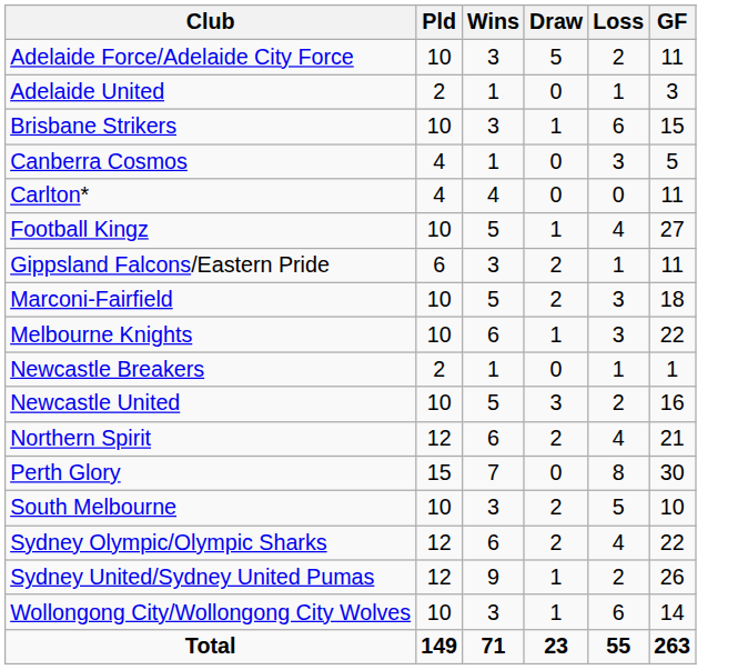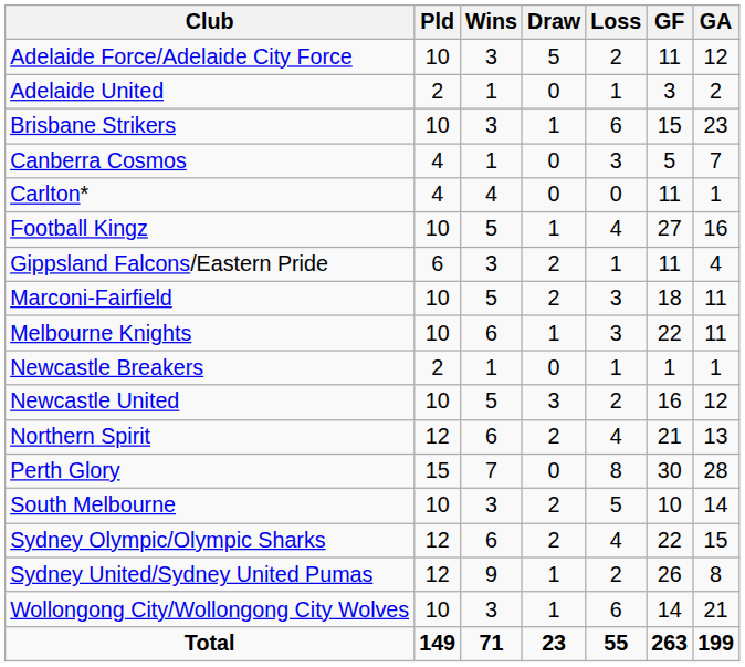+ column: GA | 12 | 2 | 23 | 7 | 1 | 16 | 4 | 11 | 11 | 1 | 12 | 13 | 28 | 14 | 15 | 8 | 21 | 199
